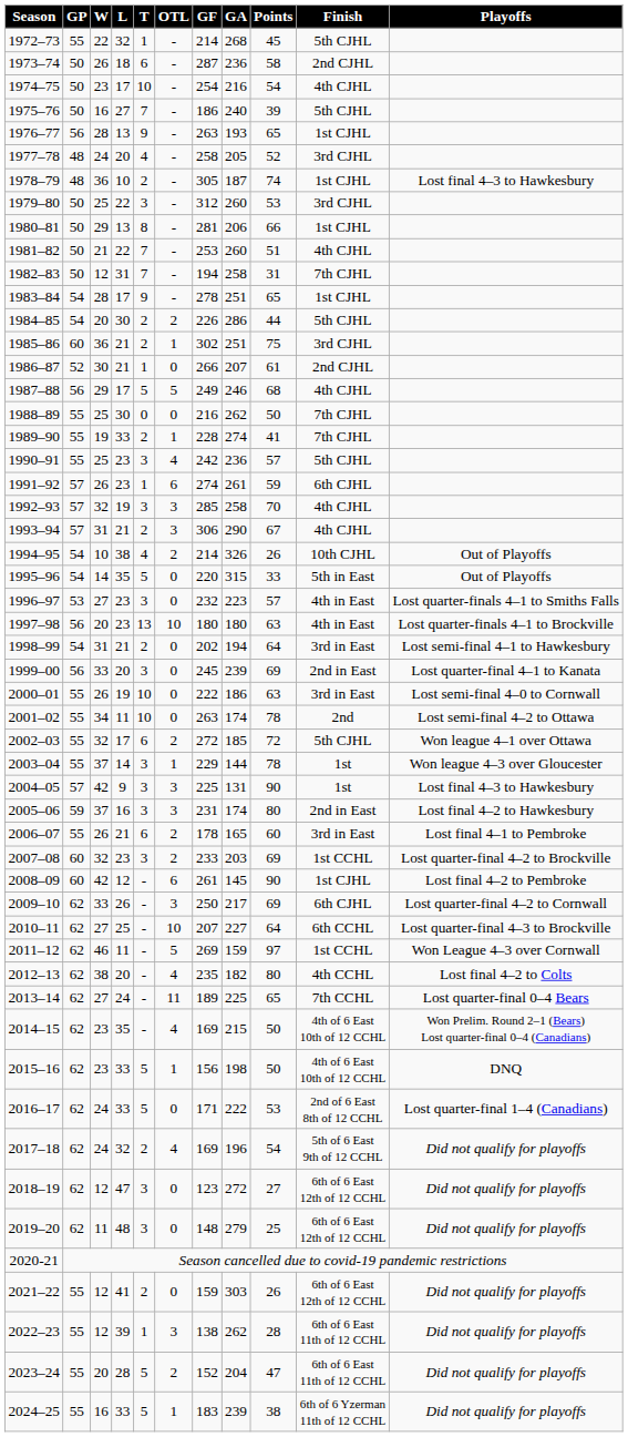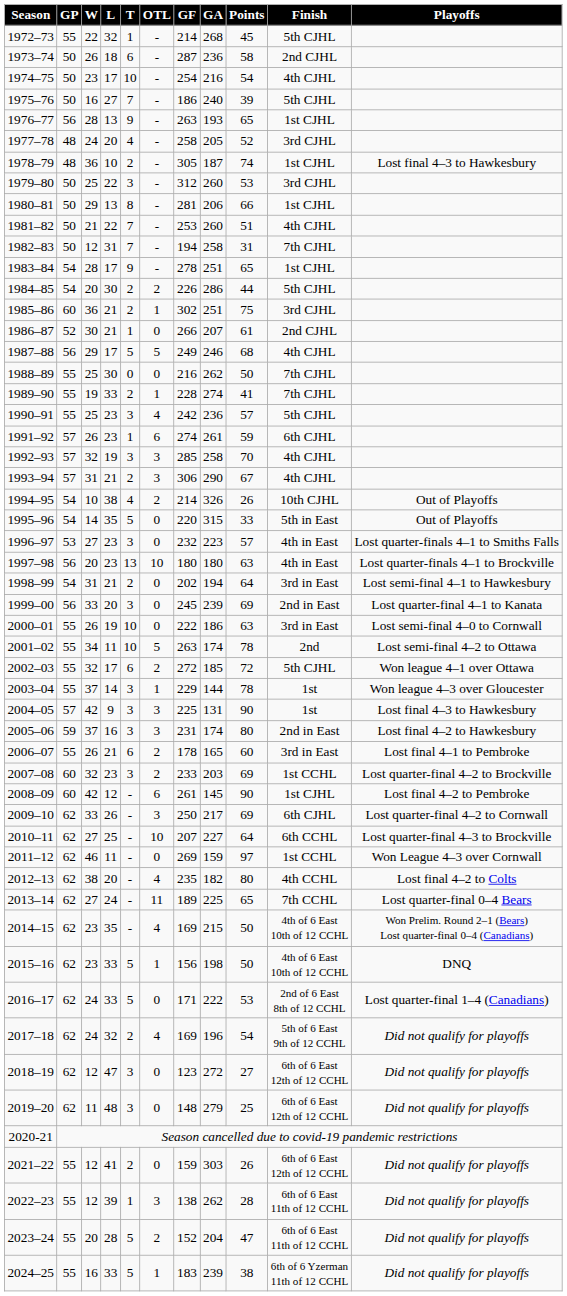2001–02 | OTL: 0 -> 5
2011–12 | OTL: 5 -> 0
